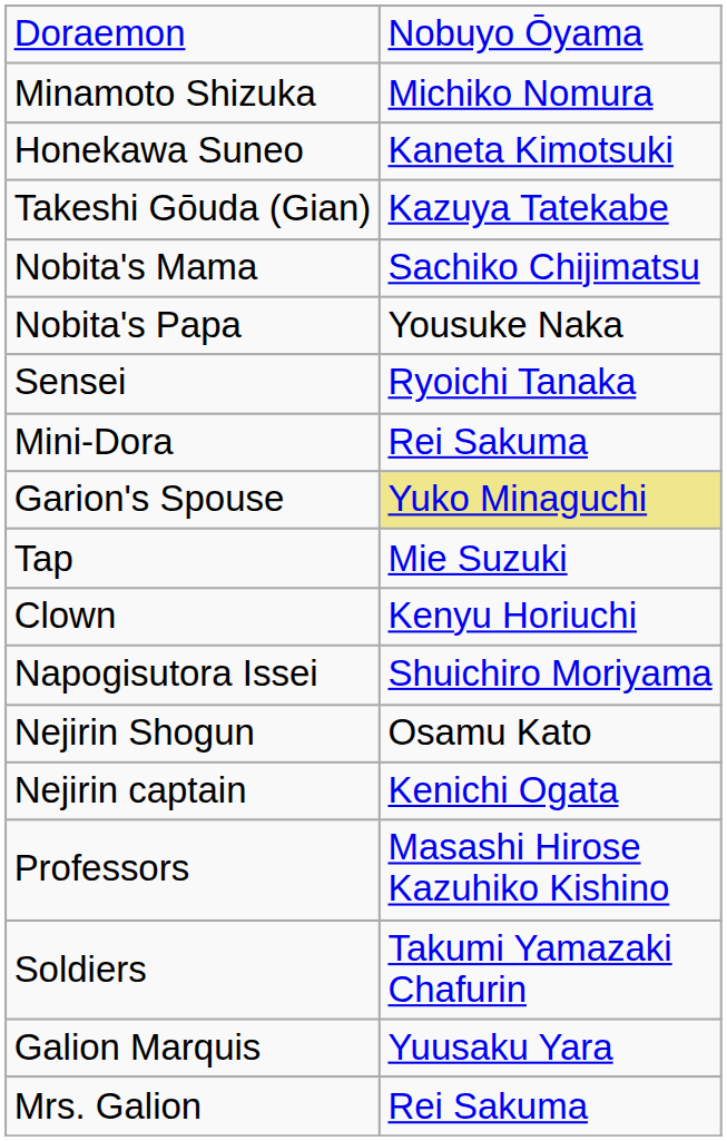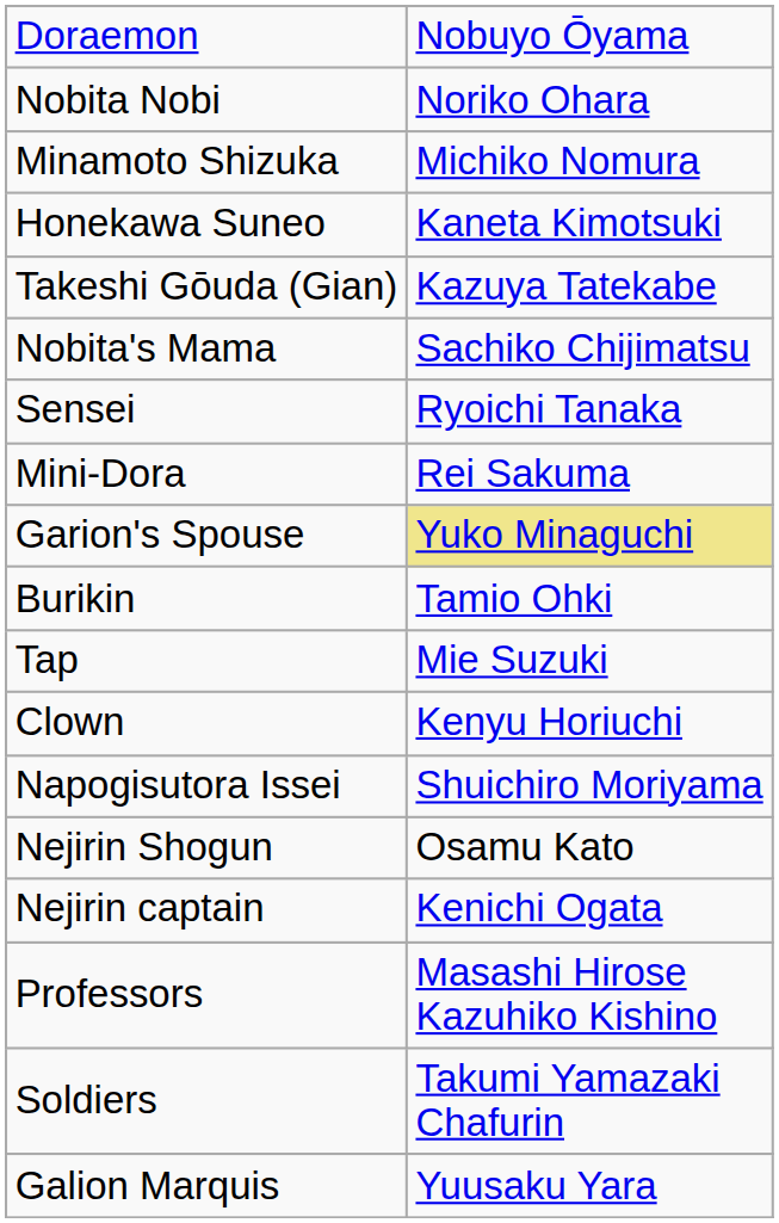+ row: Nobita Nobi | Noriko Ohara
- row: Nobita's Papa | Yousuke Naka
+ row: Burikin | Tamio Ohki
- row: Mrs. Galion | Rei Sakuma
